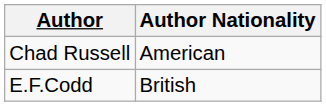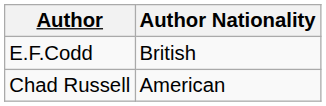rows swapped: Chad Russell <-> E.F.Codd
